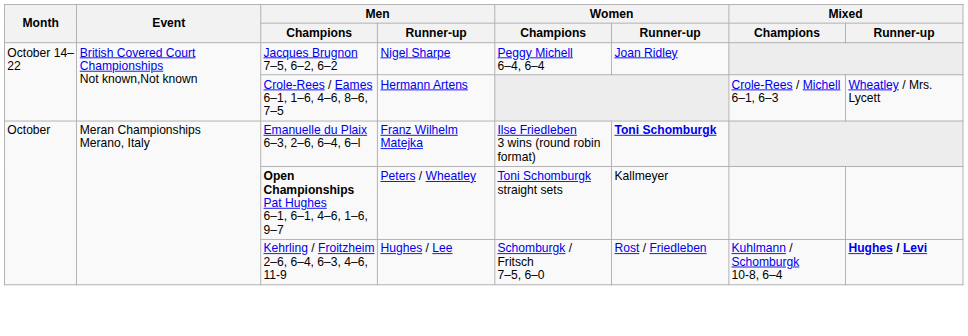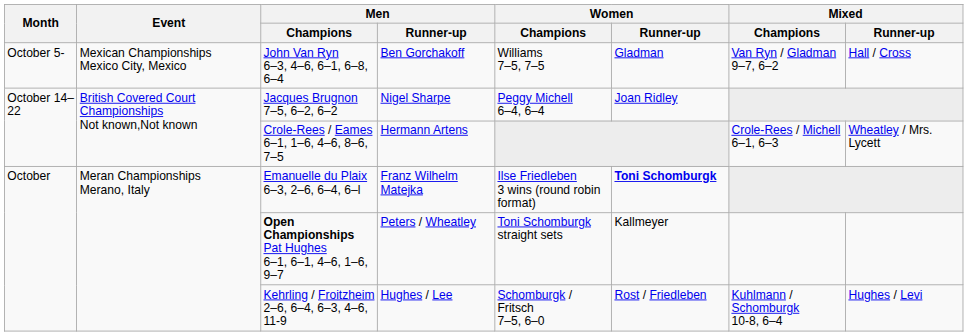+ row: October 5- | Mexican Championships Mexico City, Mexico | John Van Ryn 6–3, 4–6, 6–1, 6–8, 6–4 | Ben Gorchakoff | Williams 7–5, 7–5 | Gladman | Van Ryn / Gladman 9–7, 6–2 | Hall / Cross
Kehrling / Froitzheim 2–6, 6–4, 6–3, 4–6, 11-9 | Mixed / Runner-up: bold -> normal
